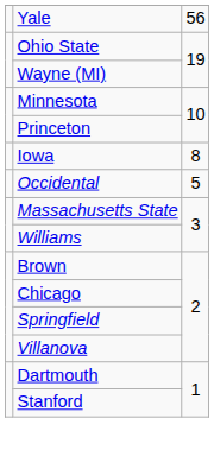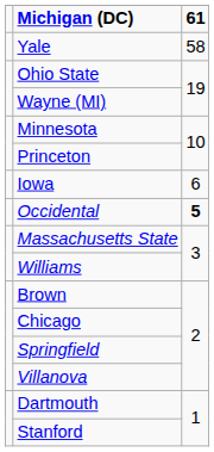+ row: Michigan (DC) | 61
Yale | column 3: 56 -> 58
Iowa | column 3: 8 -> 6
Occidental | column 3: normal -> bold
